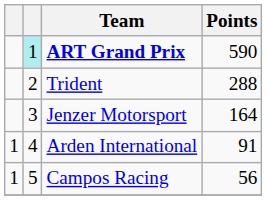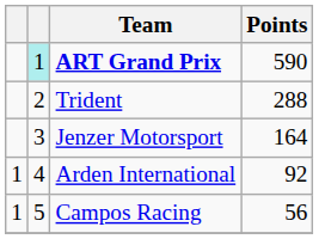Arden International | Points: 91 -> 92
